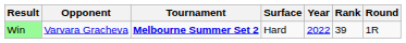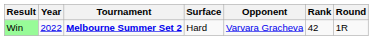columns swapped: Year <-> Opponent
Win | Rank: 39 -> 42
